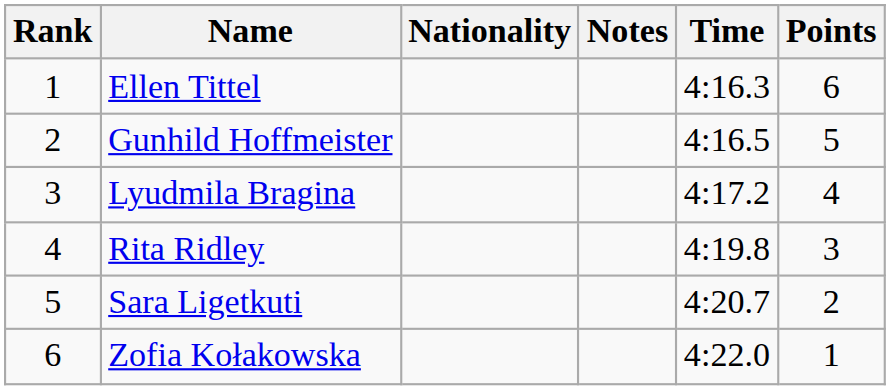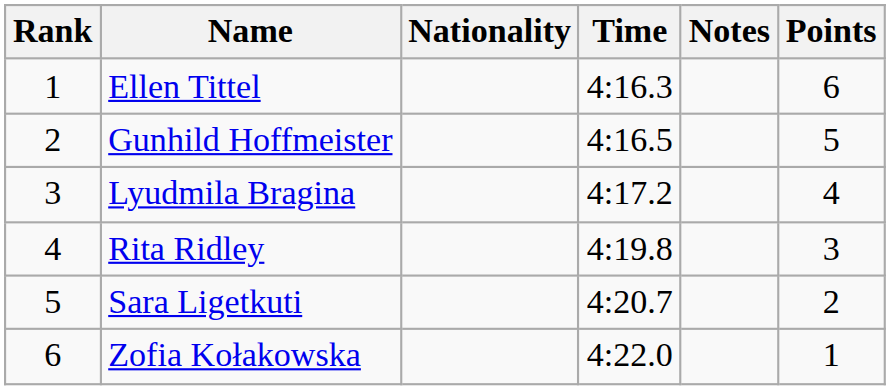columns swapped: Time <-> Notes
